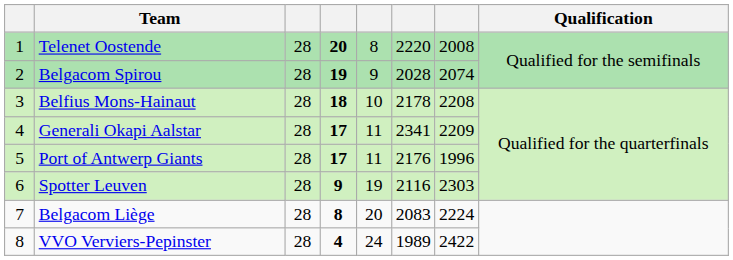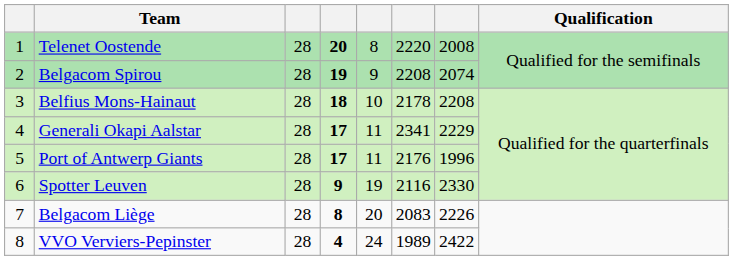Belgacom Spirou | column 6: 2028 -> 2208
Generali Okapi Aalstar | column 7: 2209 -> 2229
Spotter Leuven | column 7: 2303 -> 2330
Belgacom Liège | column 7: 2224 -> 2226
